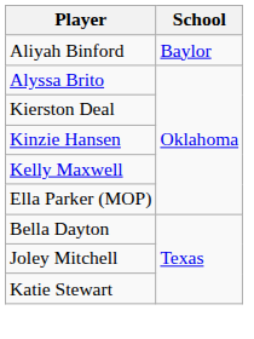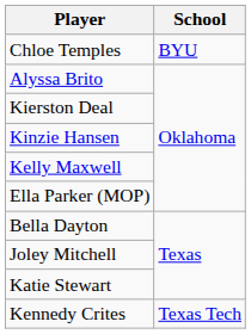- row: Aliyah Binford | Baylor
+ row: Chloe Temples | BYU
+ row: Kennedy Crites | Texas Tech
